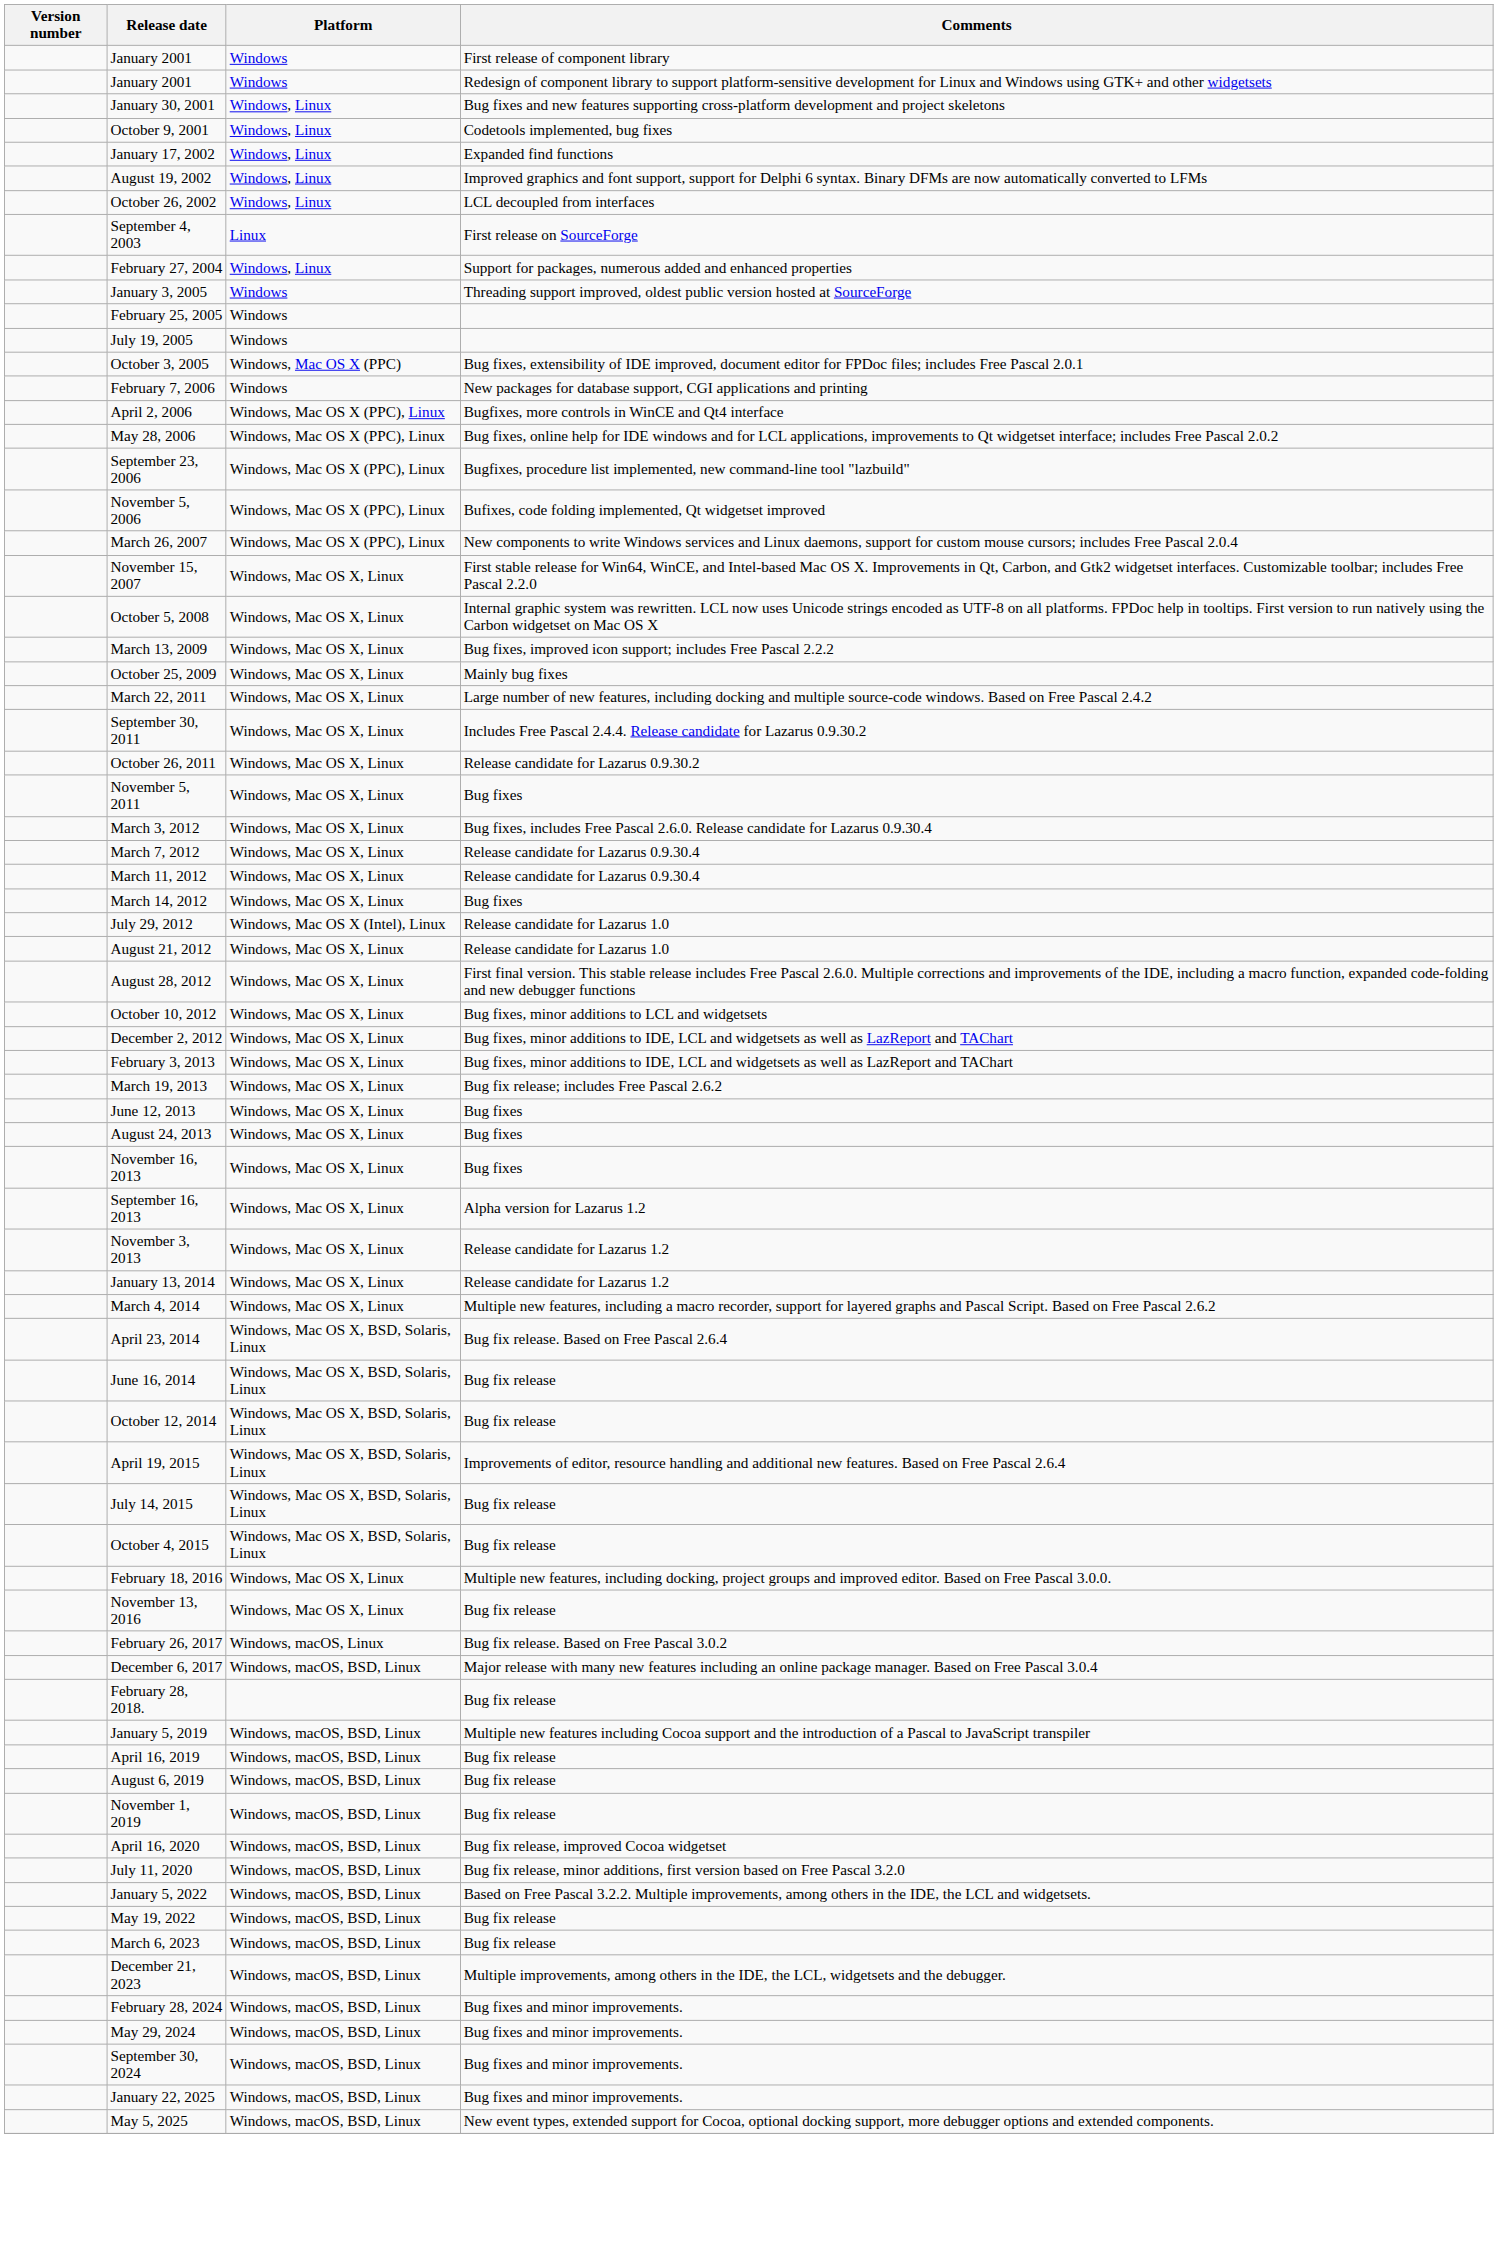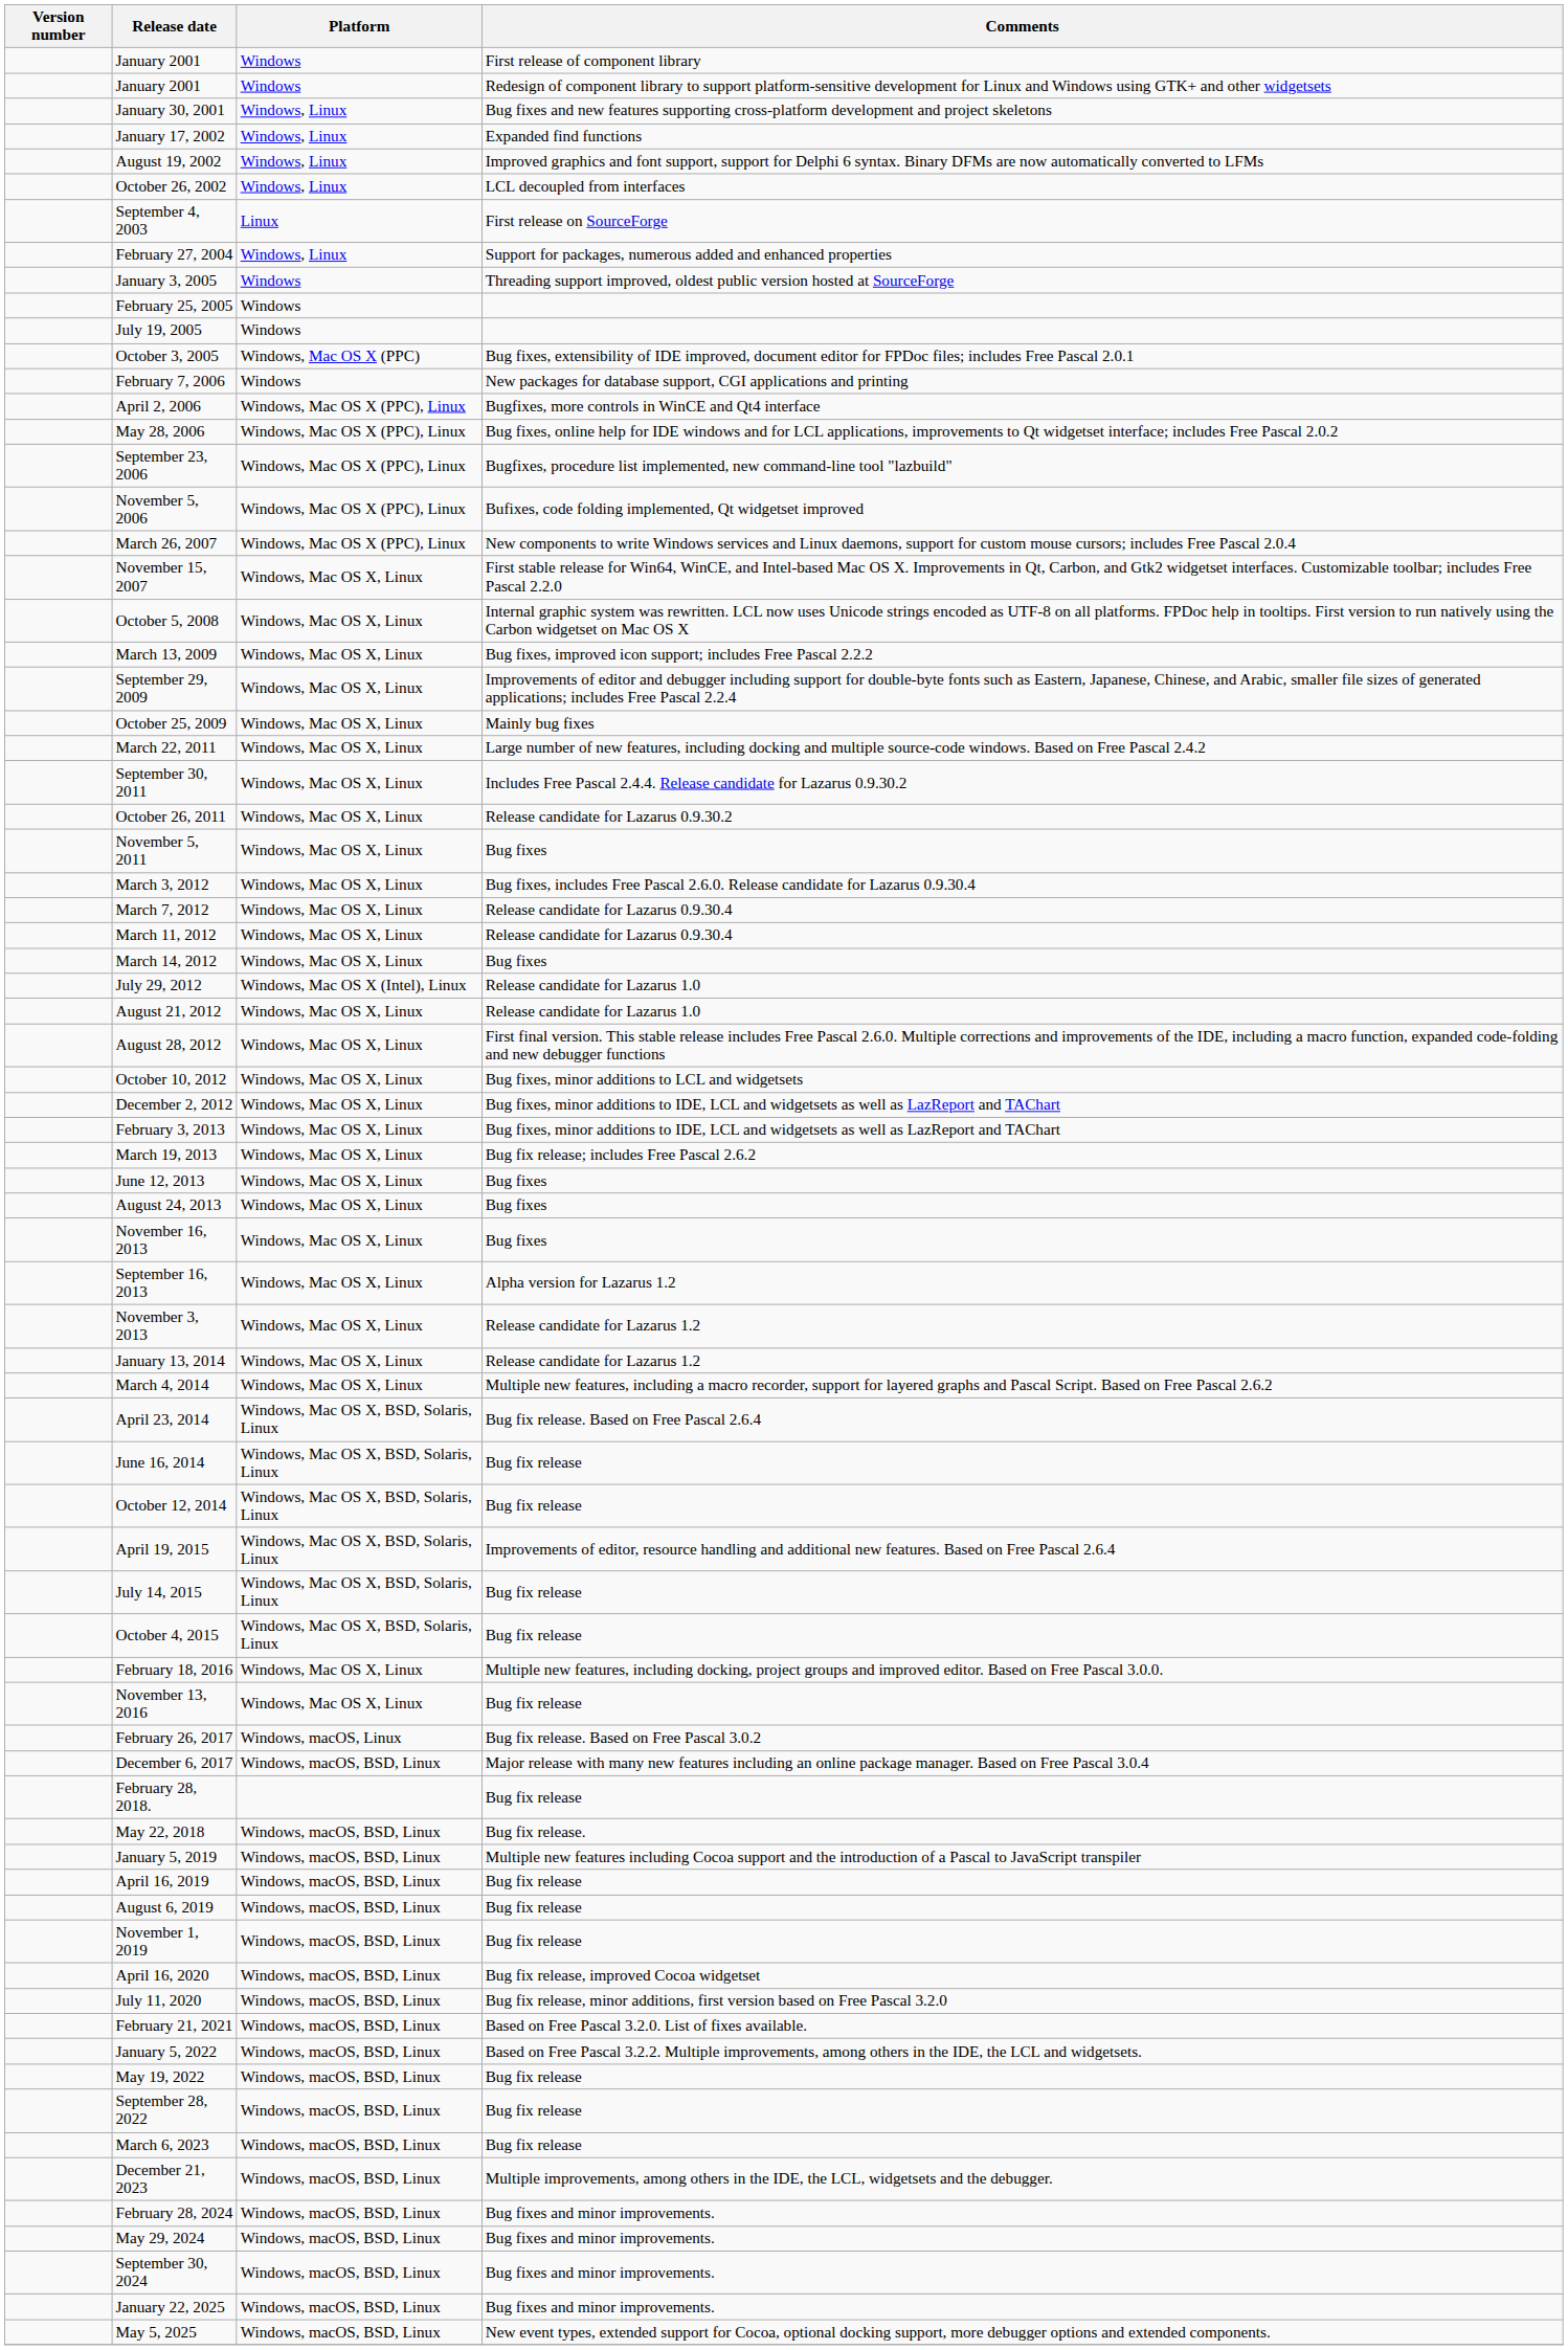- row: October 9, 2001 | Windows, Linux | Codetools implemented, bug fixes
+ row: September 29, 2009 | Windows, Mac OS X, Linux | Improvements of editor and debugger including support for double-byte fonts such as Eastern, Japanese, Chinese, and Arabic, smaller file sizes of generated applications; includes Free Pascal 2.2.4
+ row: May 22, 2018 | Windows, macOS, BSD, Linux | Bug fix release.
+ row: February 21, 2021 | Windows, macOS, BSD, Linux | Based on Free Pascal 3.2.0. List of fixes available.
+ row: September 28, 2022 | Windows, macOS, BSD, Linux | Bug fix release
